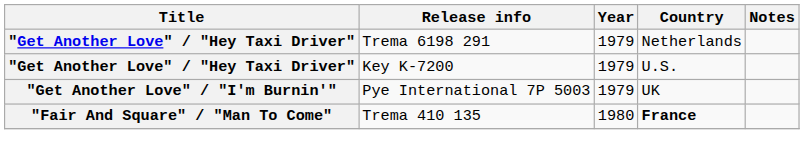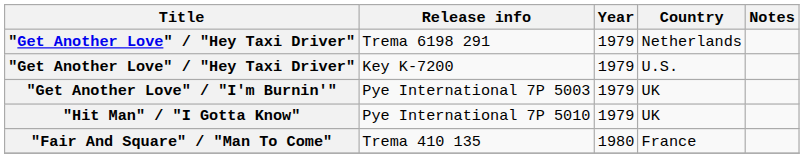+ row: "Hit Man" / "I Gotta Know" | Pye International 7P 5010 | 1979 | UK
Trema 410 135 | Country: bold -> normal
